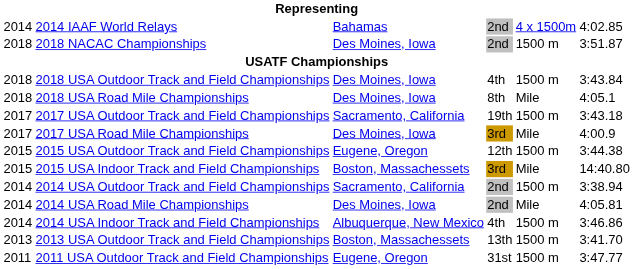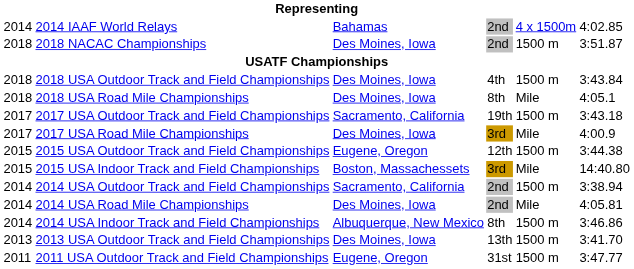2014 USA Indoor Track and Field Championships | column 4: 4th -> 8th
2013 USA Outdoor Track and Field Championships | column 3: Boston, Massachessets -> Des Moines, Iowa
